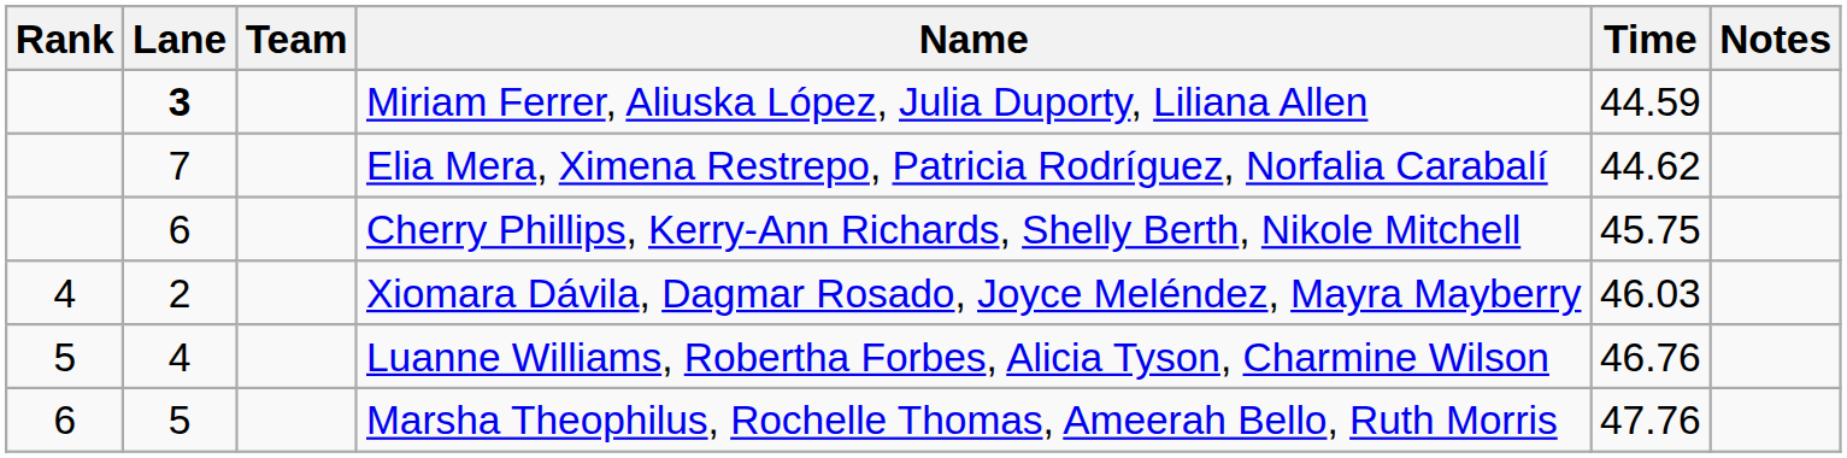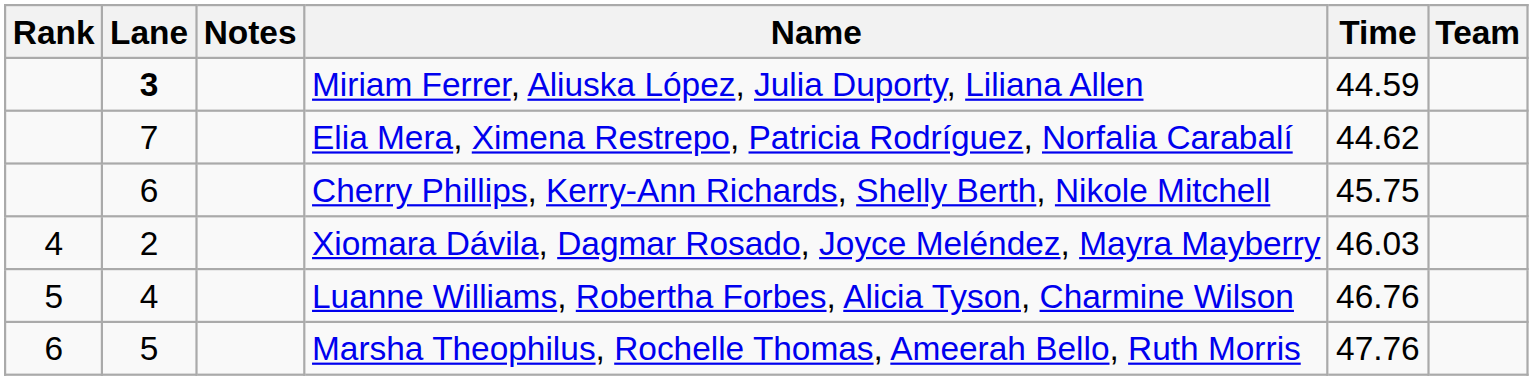columns swapped: Team <-> Notes
